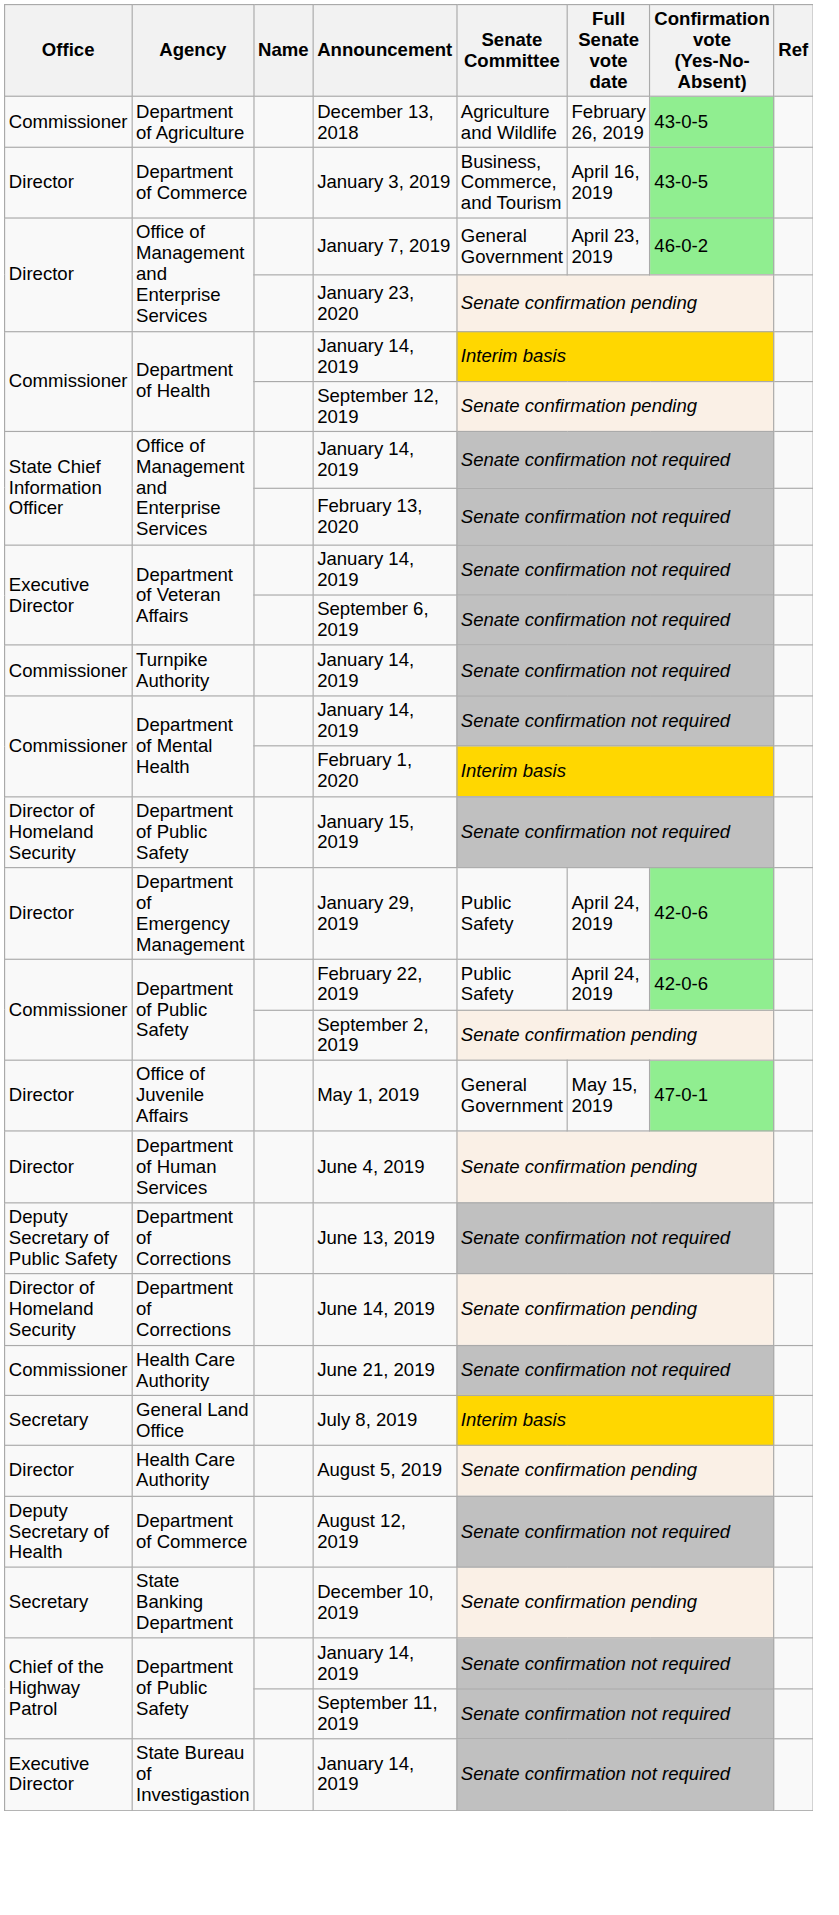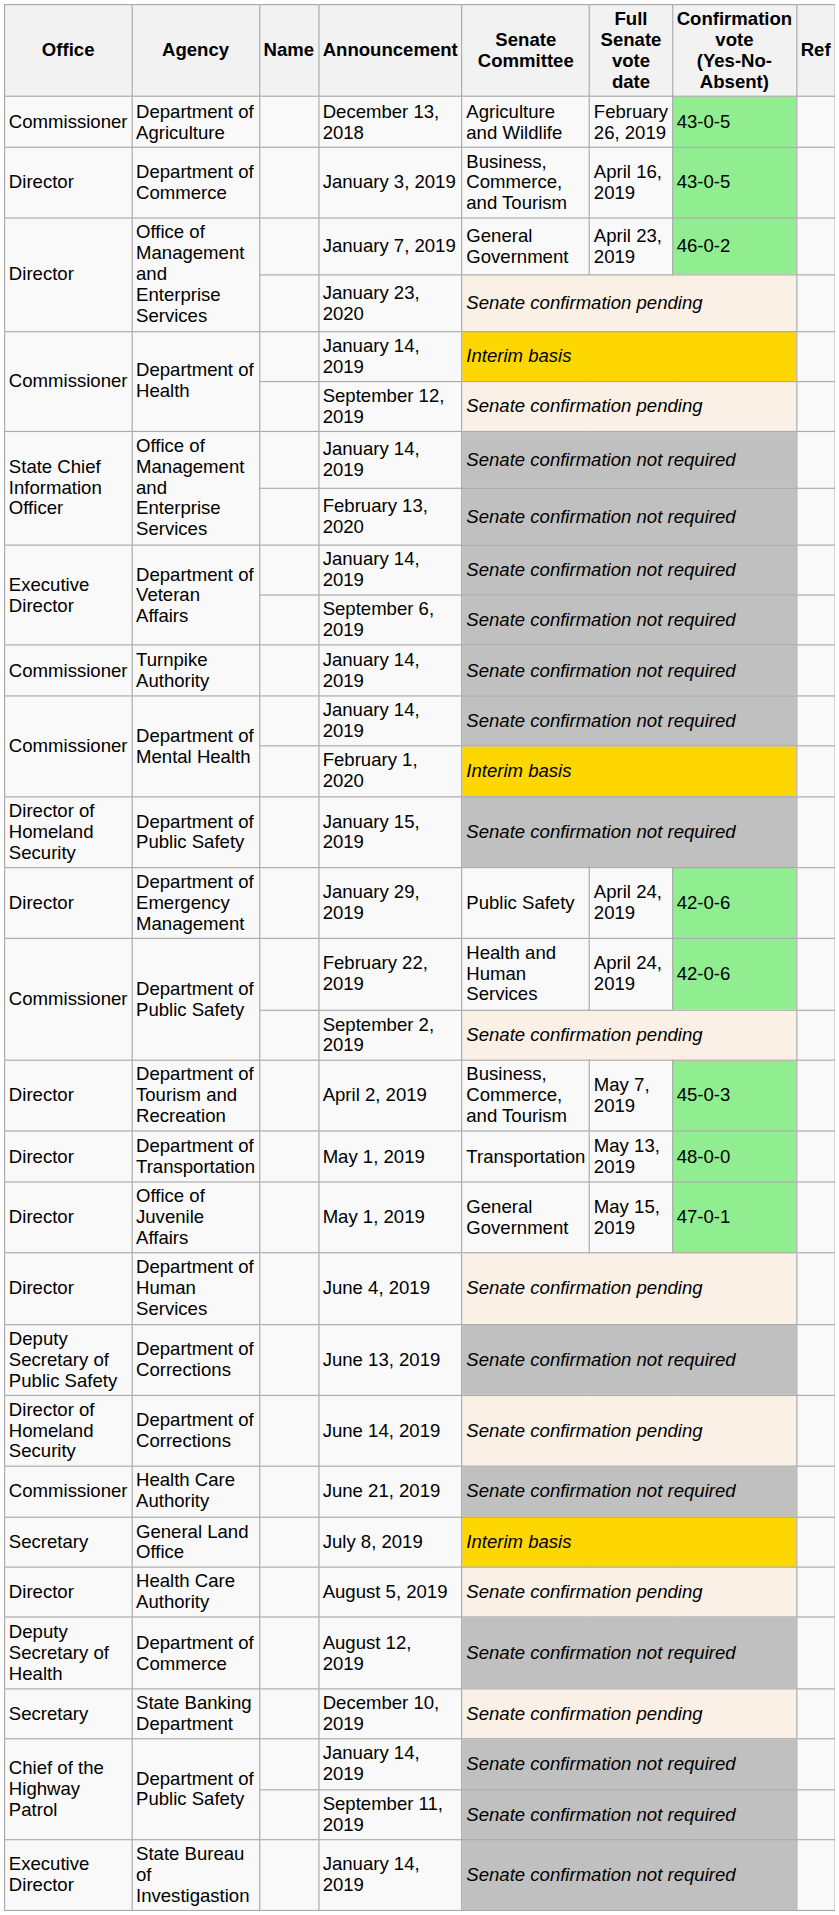February 22, 2019 | Senate Committee: Public Safety -> Health and Human Services
+ row: Director | Department of Tourism and Recreation | April 2, 2019 | Business, Commerce, and Tourism | May 7, 2019 | 45-0-3
+ row: Director | Department of Transportation | May 1, 2019 | Transportation | May 13, 2019 | 48-0-0
